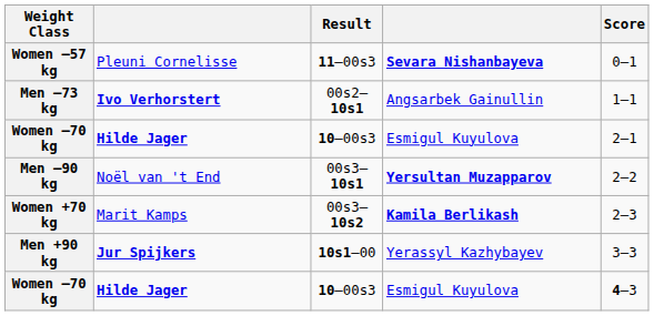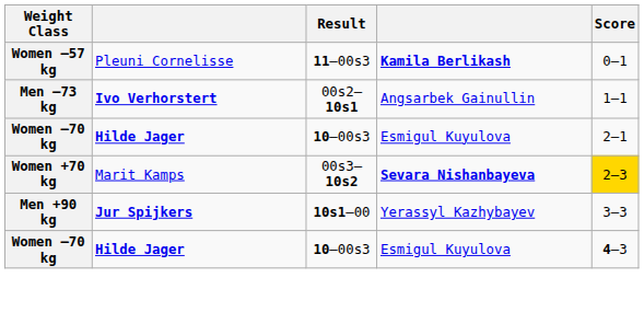Women –57 kg | column 4: Sevara Nishanbayeva -> Kamila Berlikash
- row: Men –90 kg | Noël van 't End | 00s3–10s1 | Yersultan Muzapparov | 2–2
Women +70 kg | column 4: Kamila Berlikash -> Sevara Nishanbayeva
Women +70 kg | Score: no background -> gold background
